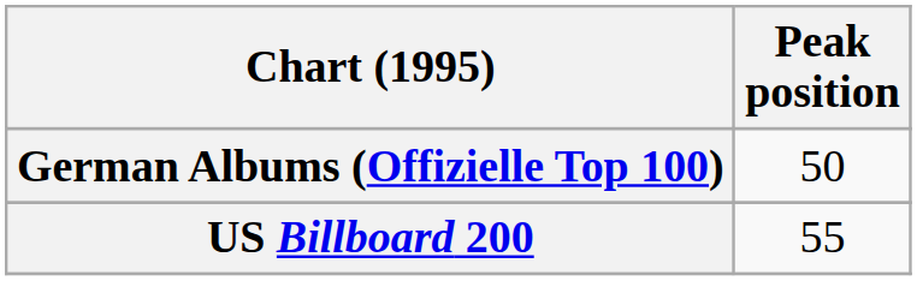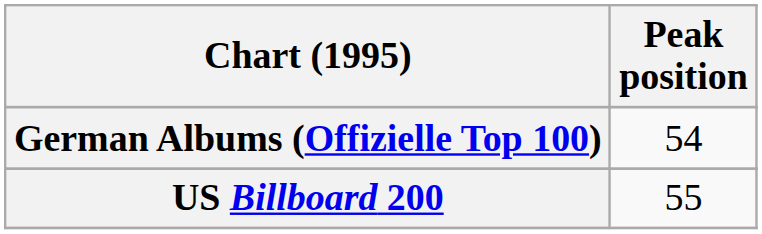German Albums (Offizielle Top 100) | Peak position: 50 -> 54
